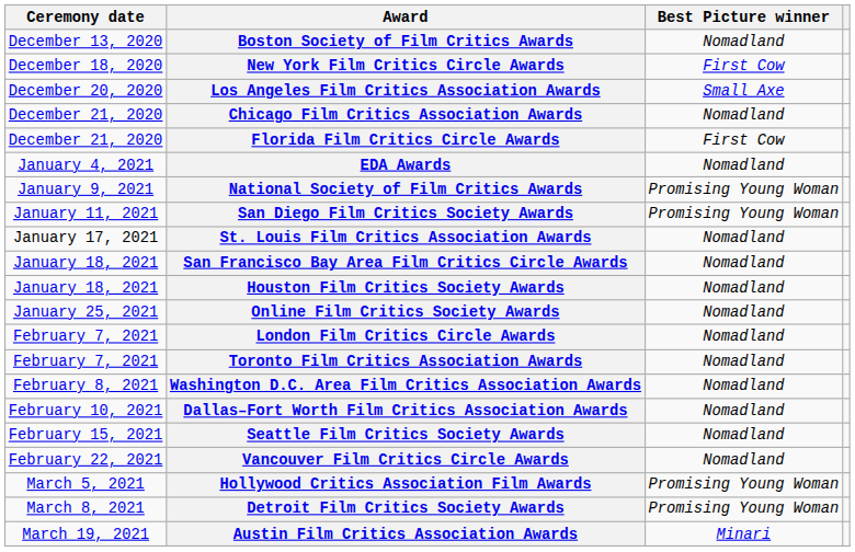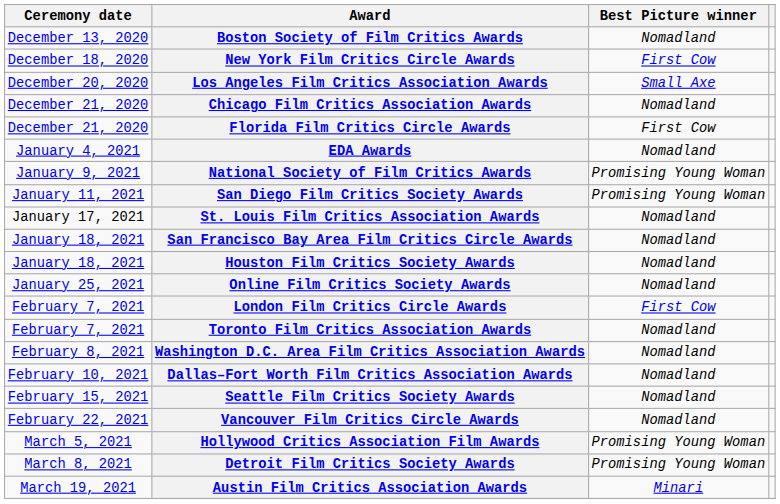London Film Critics Circle Awards | Best Picture winner: Nomadland -> First Cow
